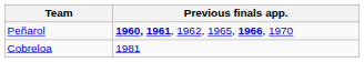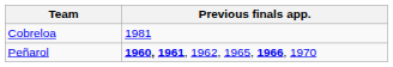rows swapped: Peñarol <-> Cobreloa
